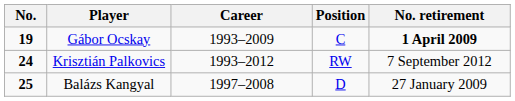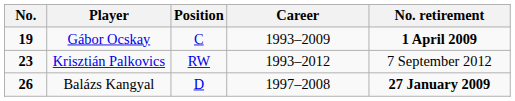columns swapped: Position <-> Career
Krisztián Palkovics | No.: 24 -> 23
Balázs Kangyal | No.: 25 -> 26
Balázs Kangyal | No. retirement: normal -> bold
